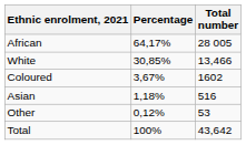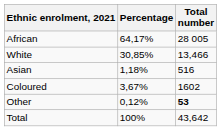rows swapped: Coloured <-> Asian
Other | Total number: normal -> bold
